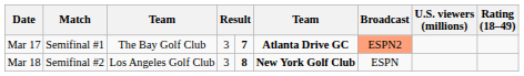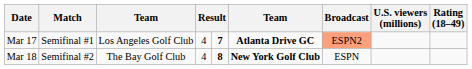Mar 17 | column 3: The Bay Golf Club -> Los Angeles Golf Club
Mar 17 | column 4: 3 -> 4
Mar 18 | column 3: Los Angeles Golf Club -> The Bay Golf Club
Mar 18 | column 4: 3 -> 4
